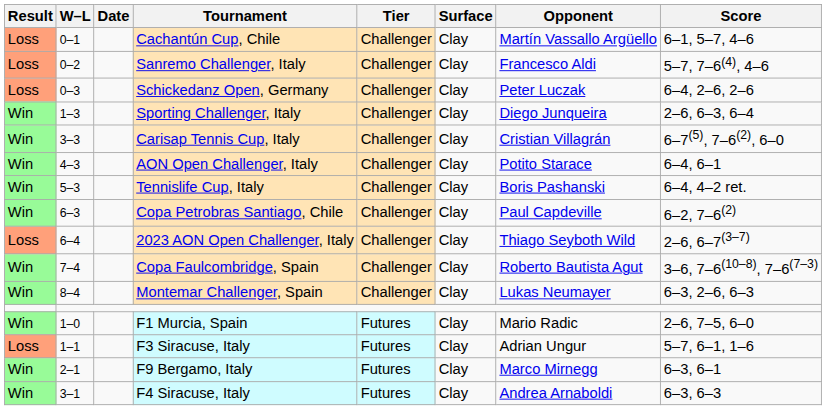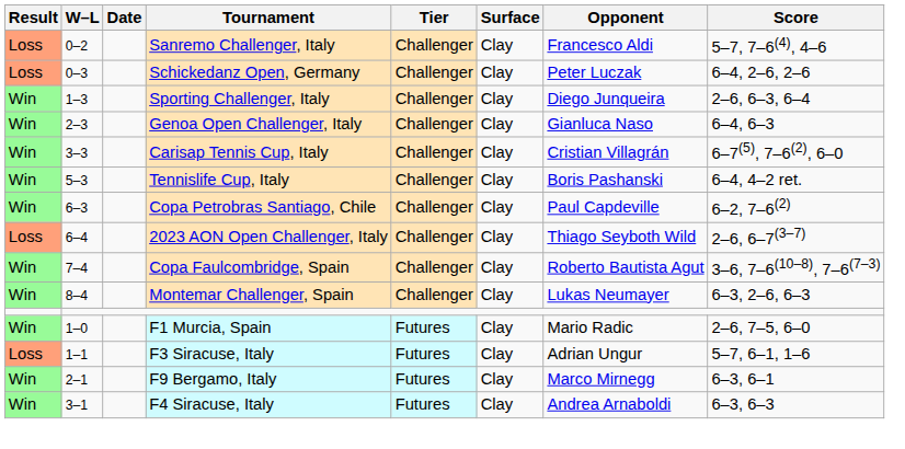- row: Loss | 0–1 | Cachantún Cup, Chile | Challenger | Clay | Martín Vassallo Argüello | 6–1, 5–7, 4–6
+ row: Win | 2–3 | Genoa Open Challenger, Italy | Challenger | Clay | Gianluca Naso | 6–4, 6–3
- row: Win | 4–3 | AON Open Challenger, Italy | Challenger | Clay | Potito Starace | 6–4, 6–1
